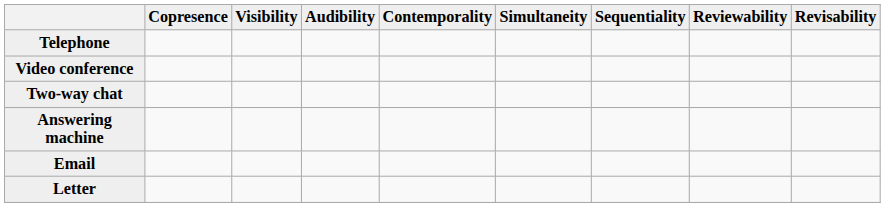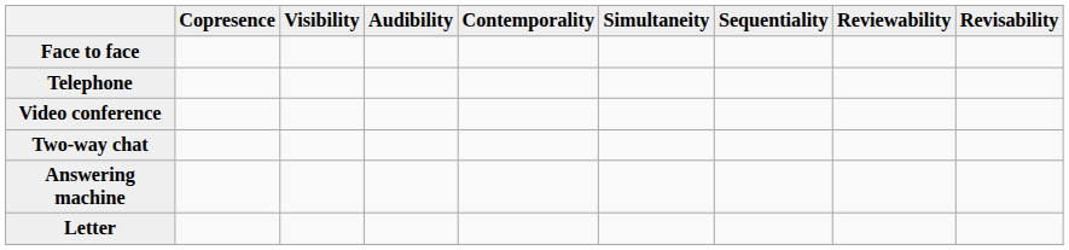+ row: Face to face
- row: Email
